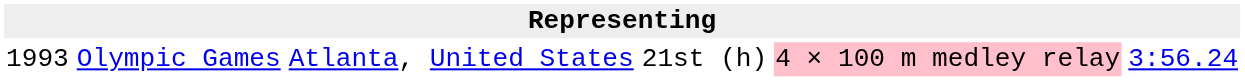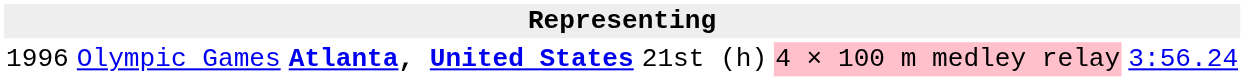Olympic Games | column 1: 1993 -> 1996
Olympic Games | column 3: normal -> bold
